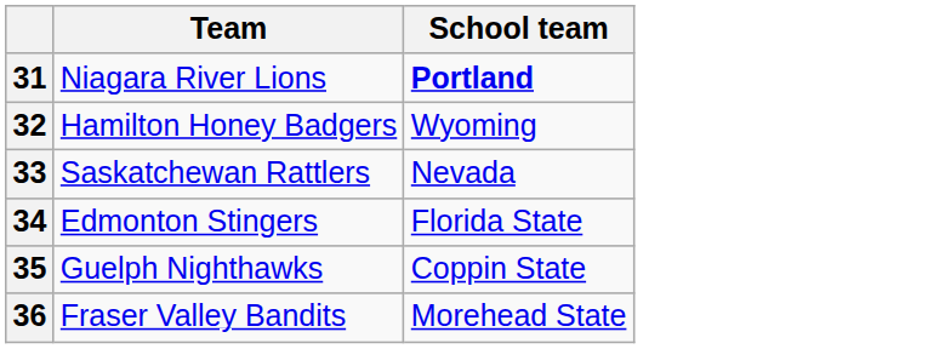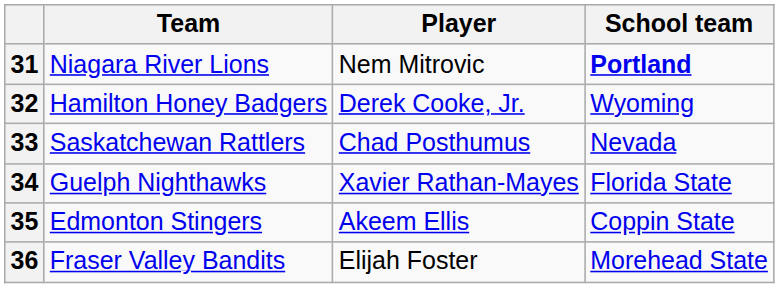+ column: Player | Nem Mitrovic | Derek Cooke, Jr. | Chad Posthumus | Xavier Rathan-Mayes | Akeem Ellis | Elijah Foster
34 | Team: Edmonton Stingers -> Guelph Nighthawks
35 | Team: Guelph Nighthawks -> Edmonton Stingers
